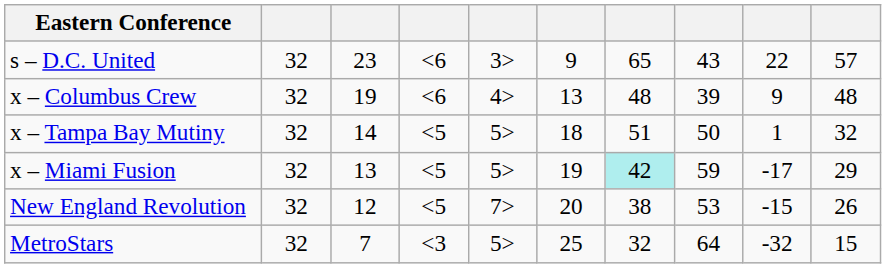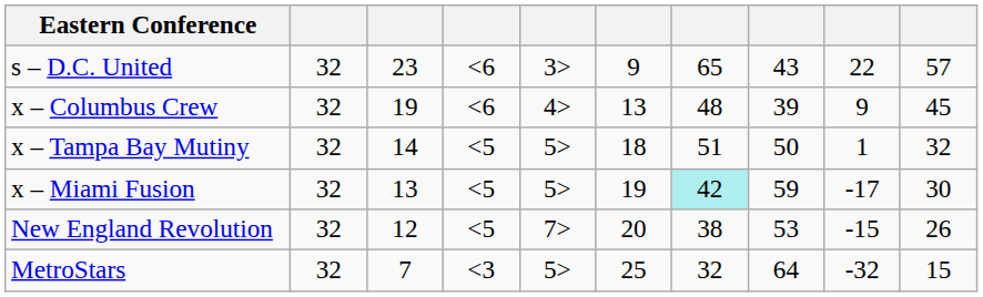x – Columbus Crew | column 10: 48 -> 45
x – Miami Fusion | column 10: 29 -> 30
